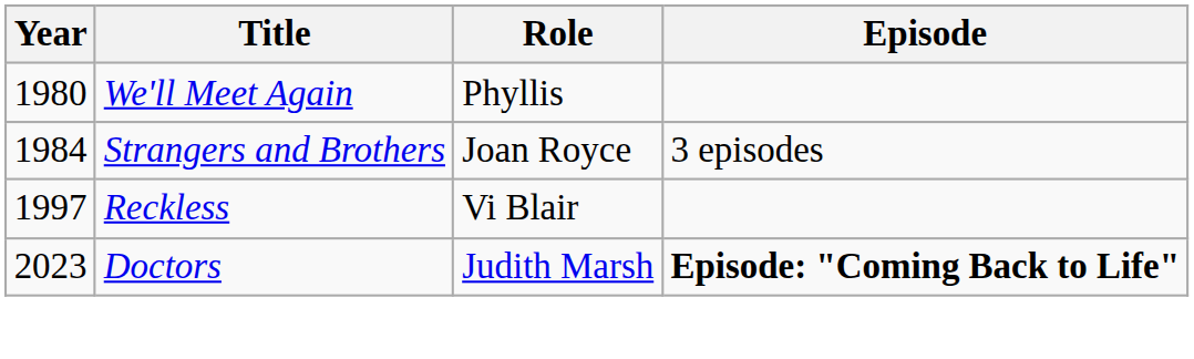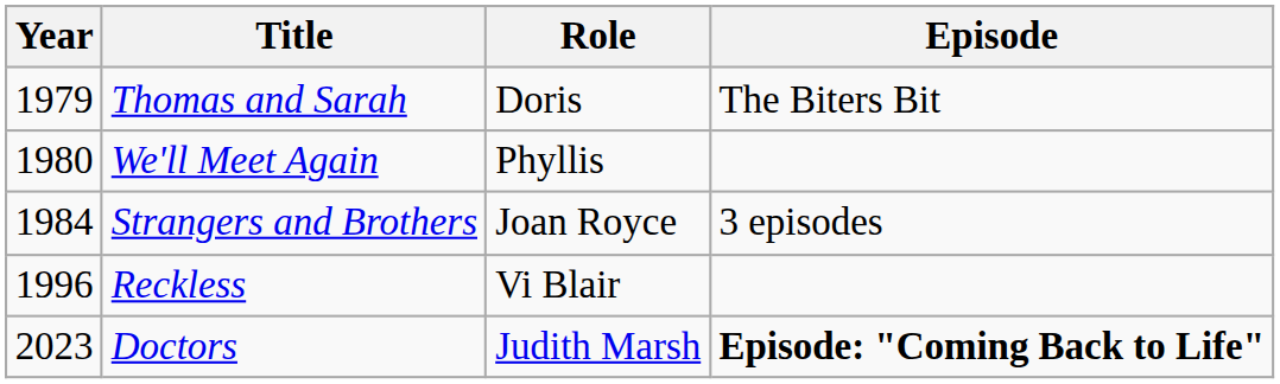+ row: 1979 | Thomas and Sarah | Doris | The Biters Bit
Reckless | Year: 1997 -> 1996
